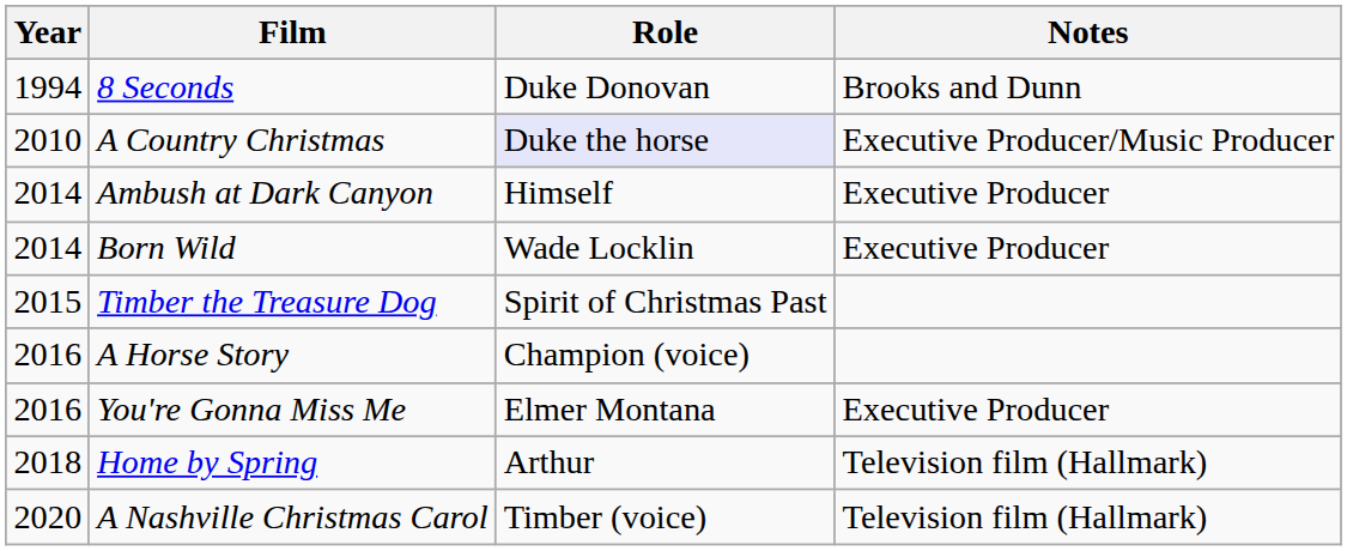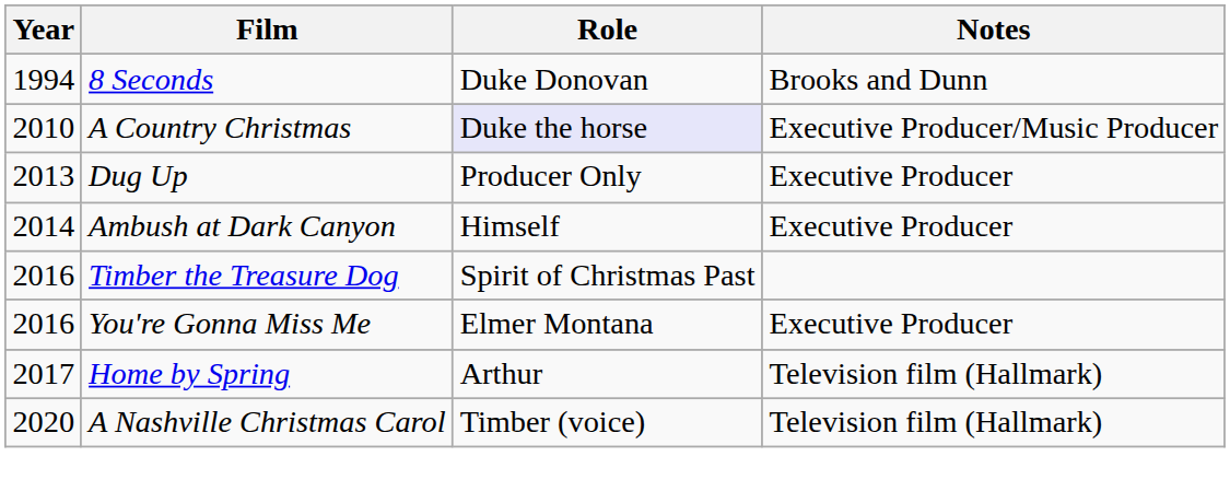+ row: 2013 | Dug Up | Producer Only | Executive Producer
- row: 2014 | Born Wild | Wade Locklin | Executive Producer
Timber the Treasure Dog | Year: 2015 -> 2016
- row: 2016 | A Horse Story | Champion (voice)
Home by Spring | Year: 2018 -> 2017
